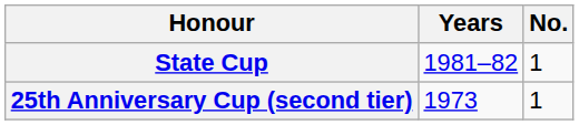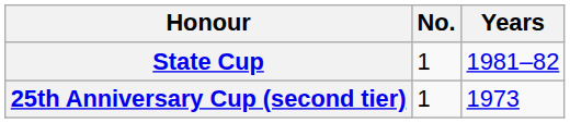columns swapped: No. <-> Years
